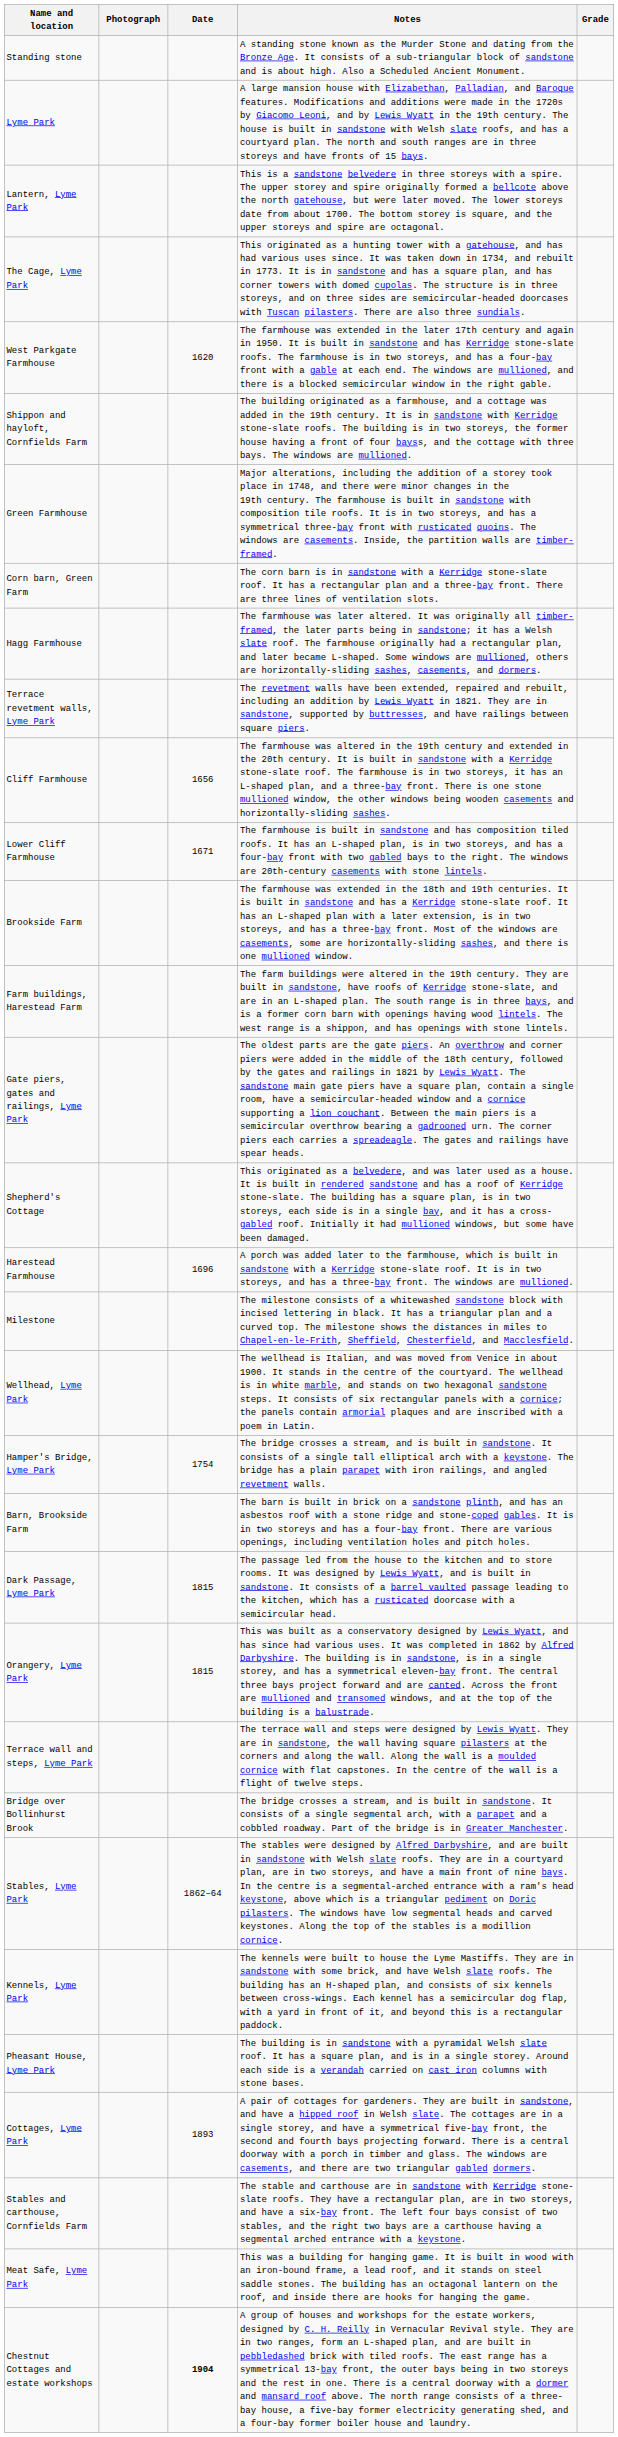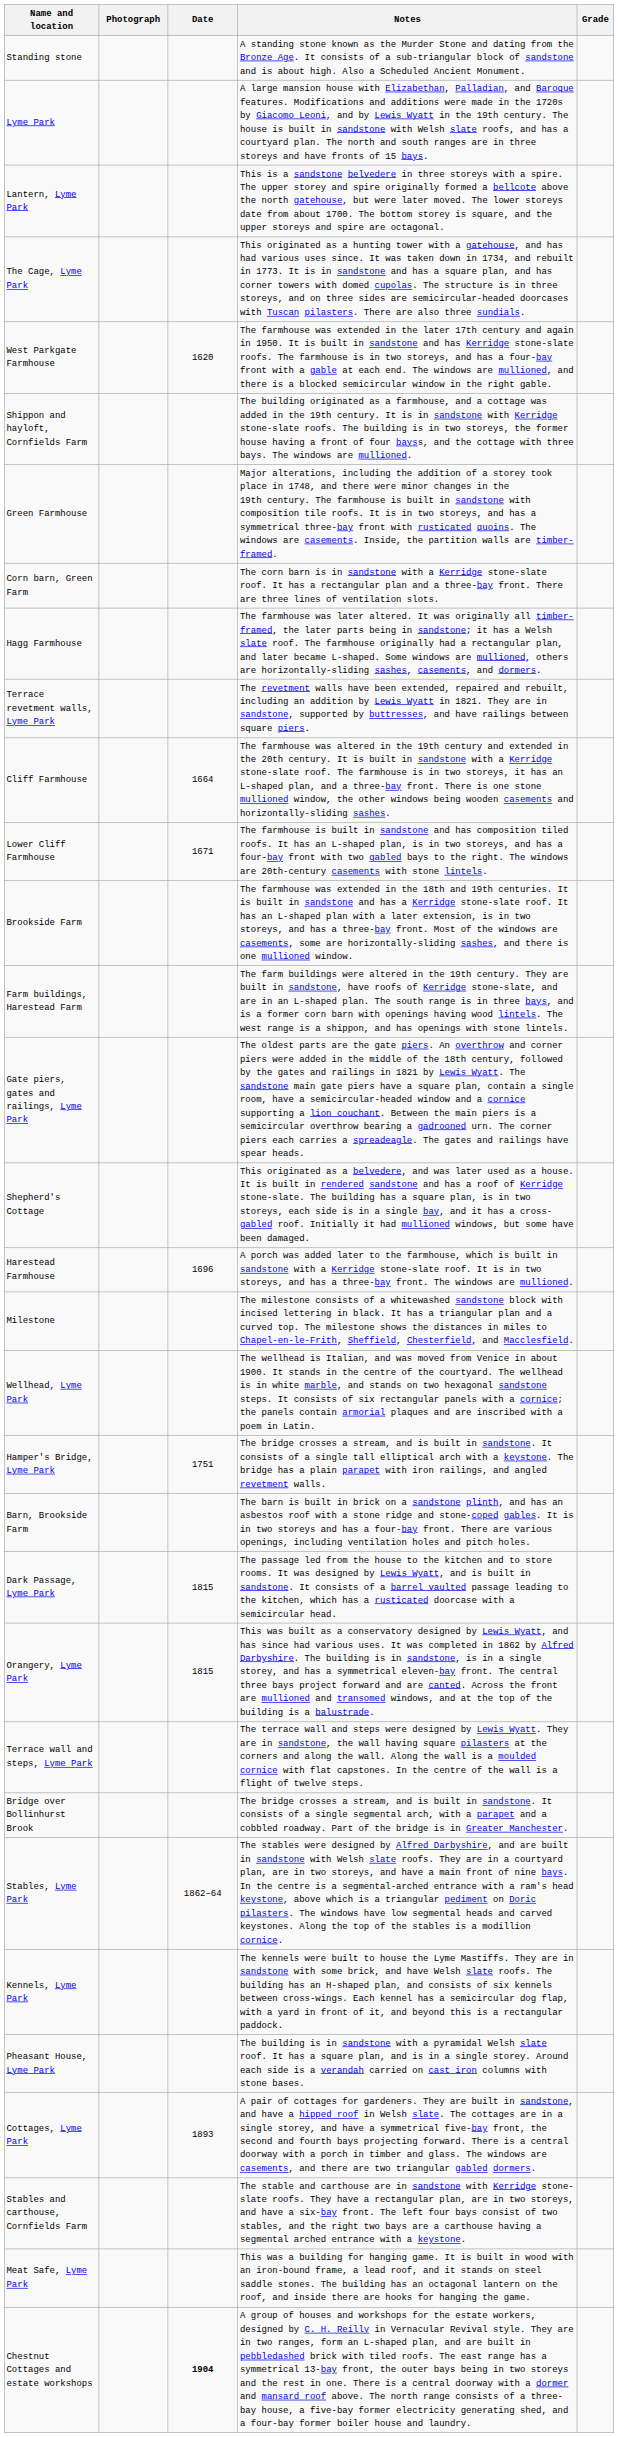Cliff Farmhouse | Date: 1656 -> 1664
Hamper's Bridge, Lyme Park | Date: 1754 -> 1751
